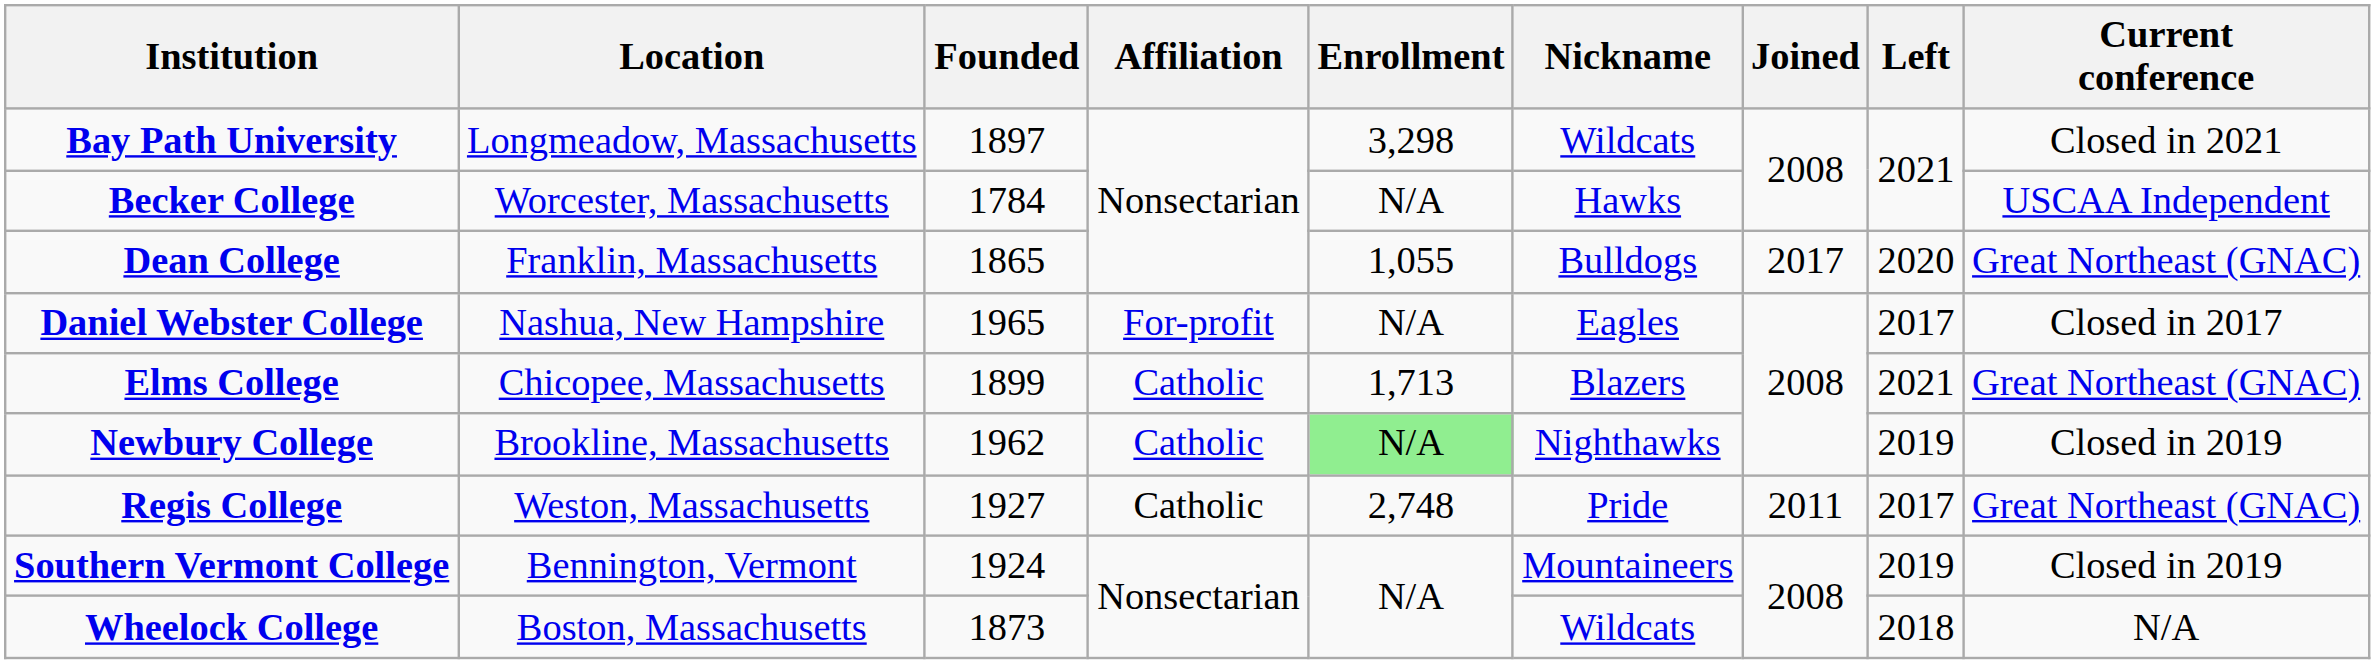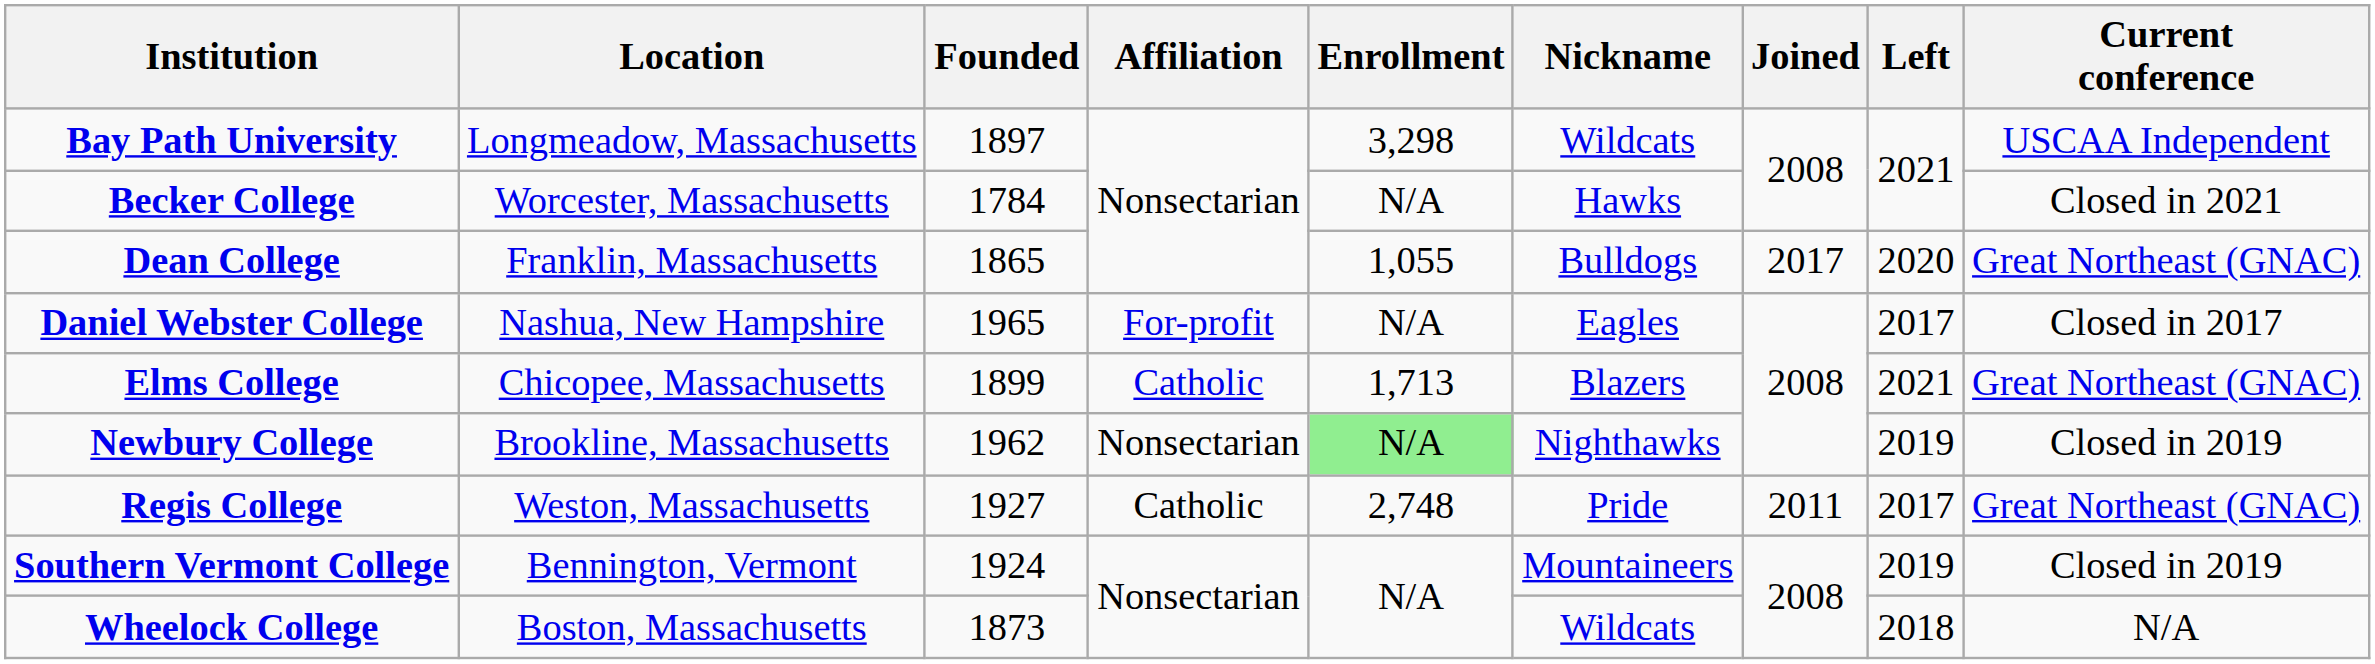Bay Path University | Current conference: Closed in 2021 -> USCAA Independent
Becker College | Current conference: USCAA Independent -> Closed in 2021
Newbury College | Affiliation: Catholic -> Nonsectarian
